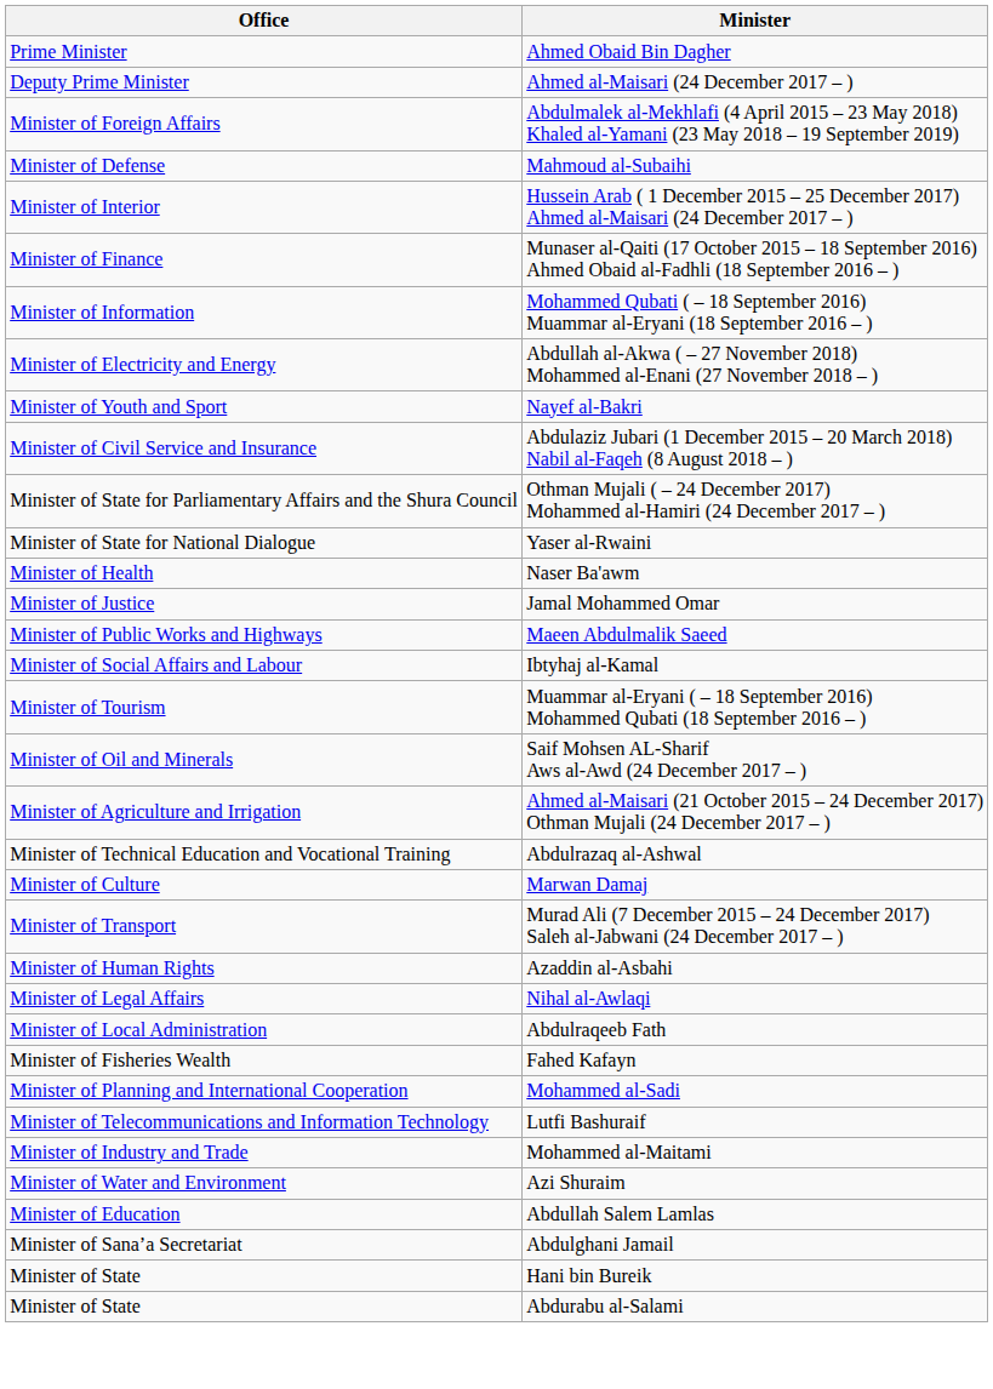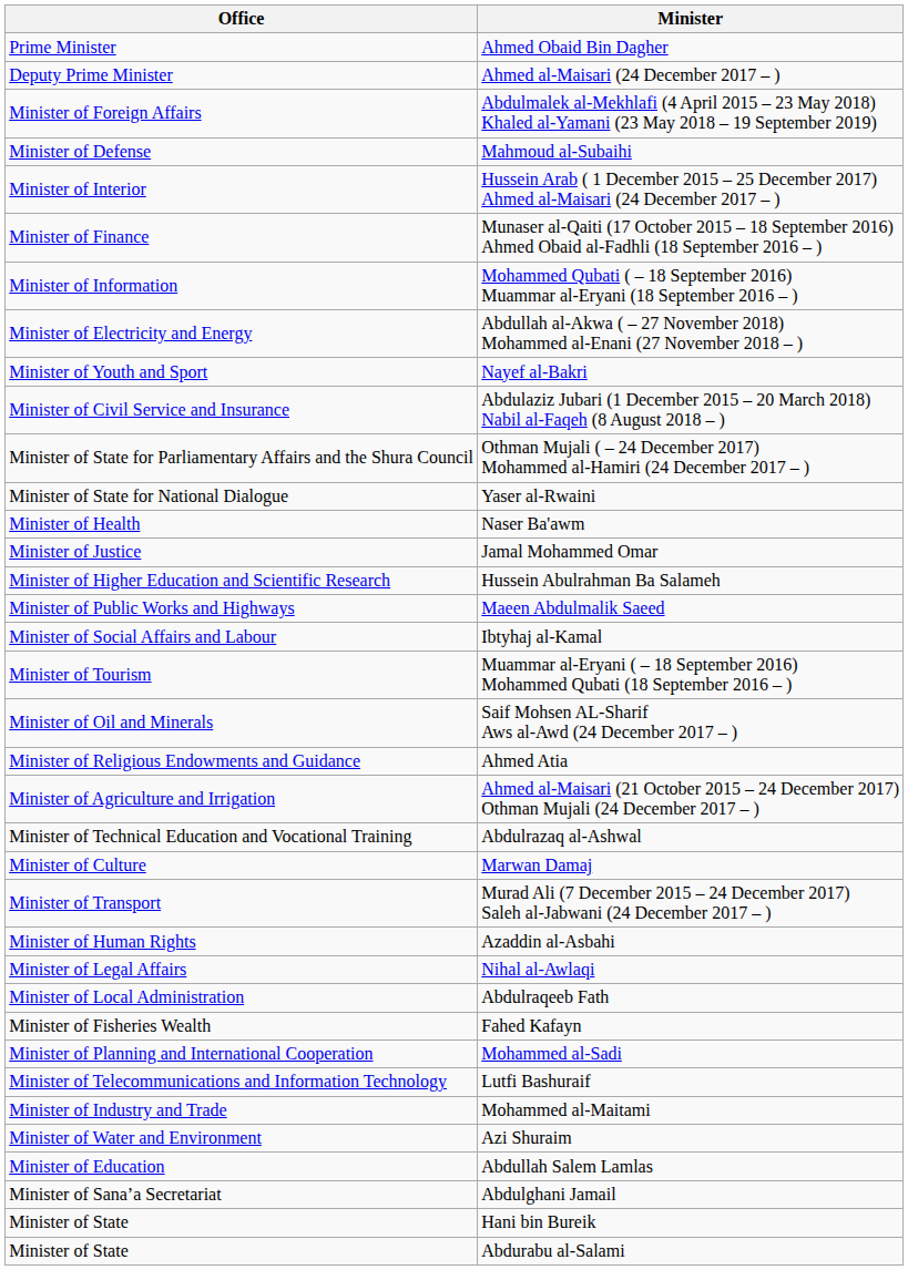+ row: Minister of Higher Education and Scientific Research | Hussein Abulrahman Ba Salameh
+ row: Minister of Religious Endowments and Guidance | Ahmed Atia
